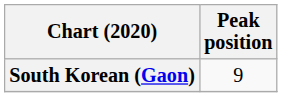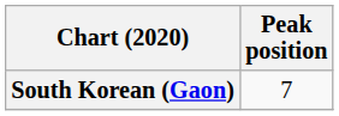South Korean (Gaon) | Peak position: 9 -> 7
